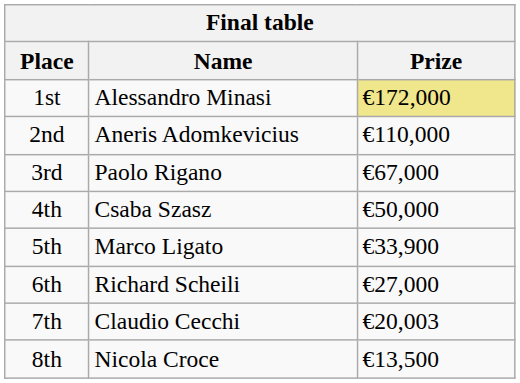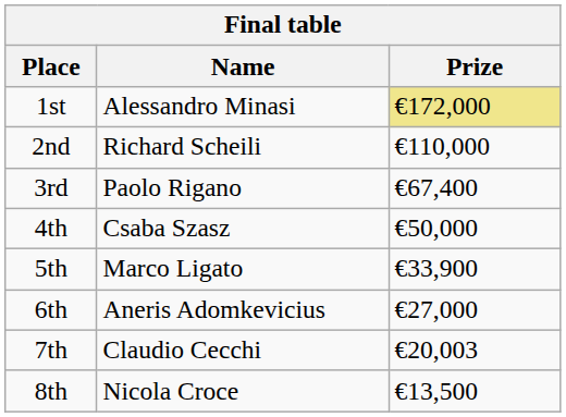2nd | Name: Aneris Adomkevicius -> Richard Scheili
3rd | Prize: €67,000 -> €67,400
6th | Name: Richard Scheili -> Aneris Adomkevicius
